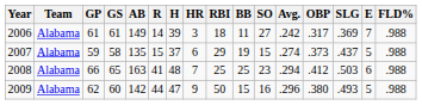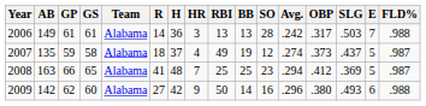columns swapped: Team <-> AB
2006 | H: 39 -> 36
2006 | RBI: 18 -> 13
2006 | BB: 11 -> 13
2006 | SO: 27 -> 28
2006 | SLG: .369 -> .503
2007 | R: 15 -> 18
2007 | HR: 6 -> 4
2007 | RBI: 29 -> 49
2007 | SO: 15 -> 12
2007 | FLD%: .988 -> .987
2008 | SLG: .503 -> .369
2008 | E: 6 -> 5
2008 | FLD%: .988 -> .987
2009 | R: 44 -> 27
2009 | H: 47 -> 42
2009 | BB: 15 -> 14
2009 | E: 5 -> 6
